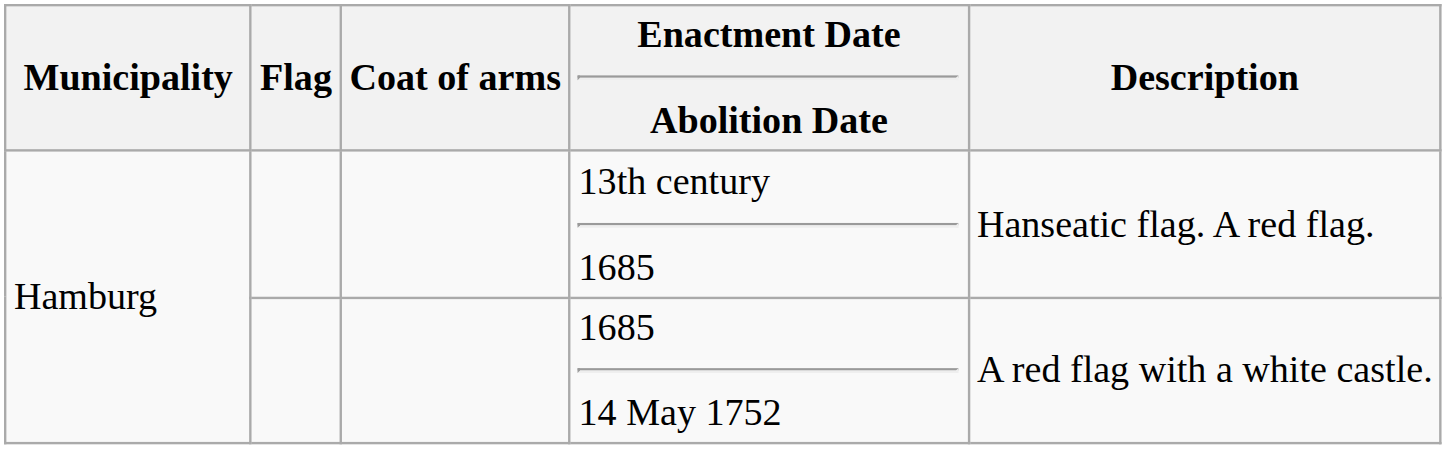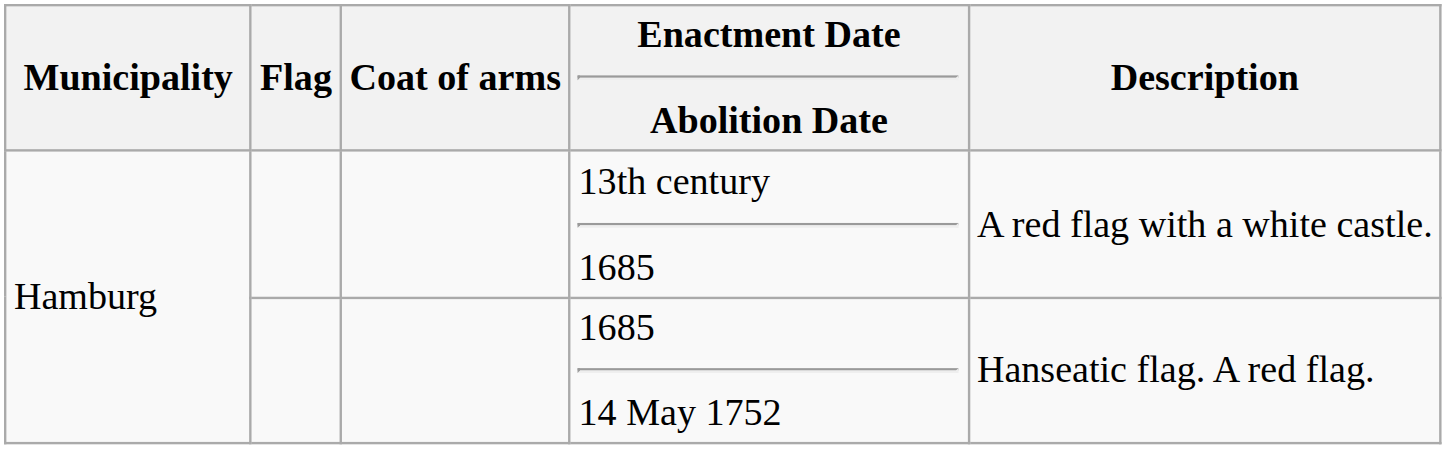13th century 1685 | Description: Hanseatic flag. A red flag. -> A red flag with a white castle.
1685 14 May 1752 | Description: A red flag with a white castle. -> Hanseatic flag. A red flag.
